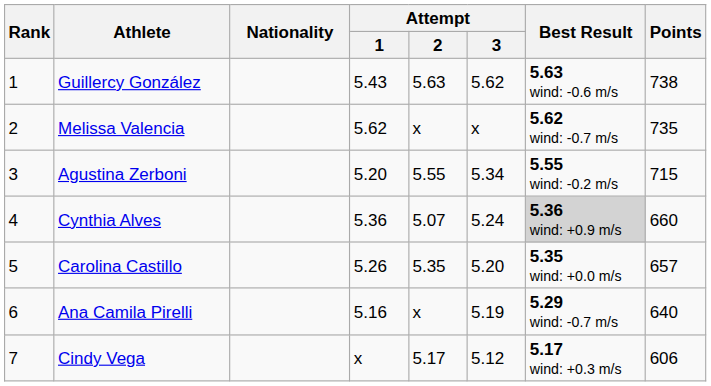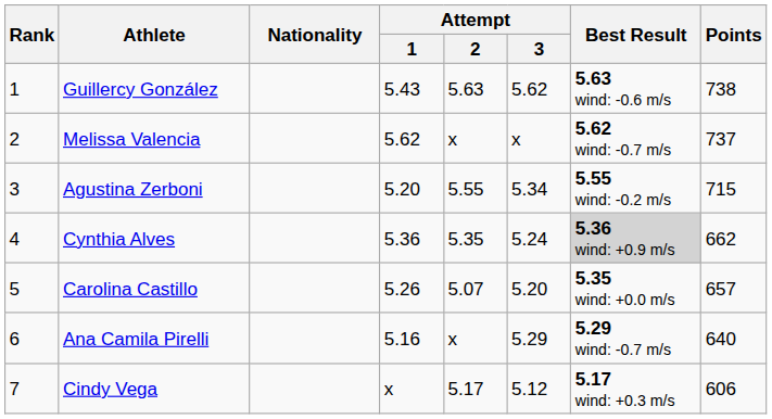Melissa Valencia | Points: 735 -> 737
Cynthia Alves | Attempt / 2: 5.07 -> 5.35
Cynthia Alves | Points: 660 -> 662
Carolina Castillo | Attempt / 2: 5.35 -> 5.07
Ana Camila Pirelli | Attempt / 3: 5.19 -> 5.29
